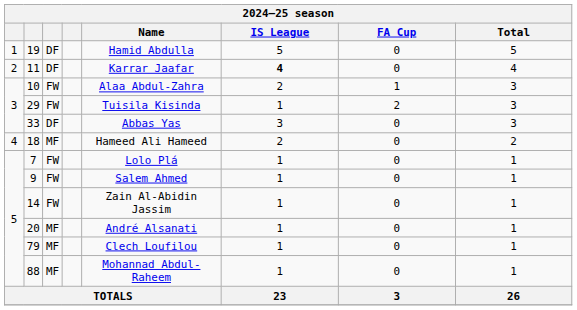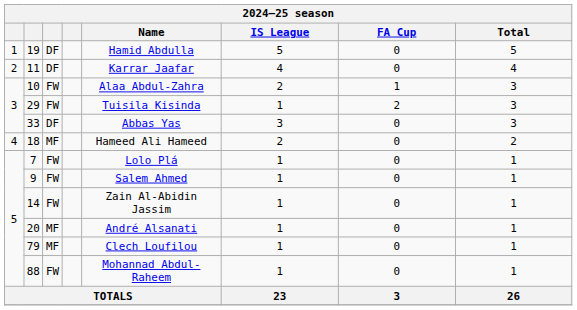11 | IS League: bold -> normal
88 | column 3: MF -> FW
